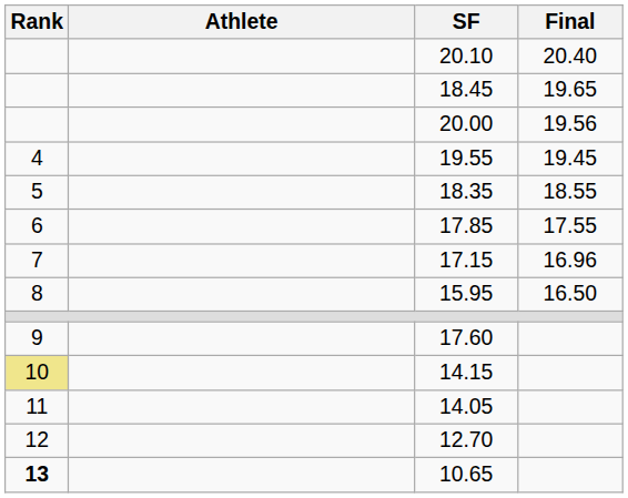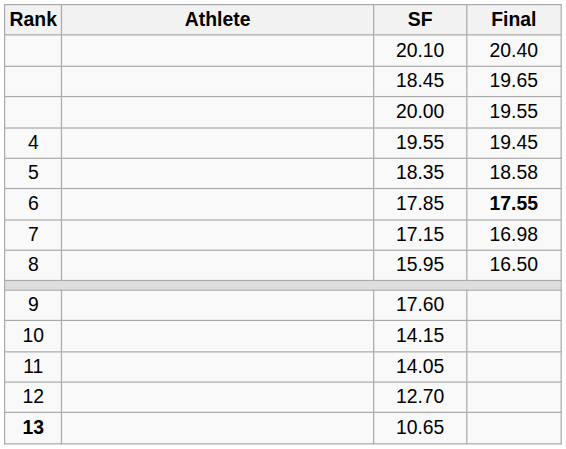20.00 | Final: 19.56 -> 19.55
18.35 | Final: 18.55 -> 18.58
17.85 | Final: normal -> bold
17.15 | Final: 16.96 -> 16.98
14.15 | Rank: khaki background -> no background
